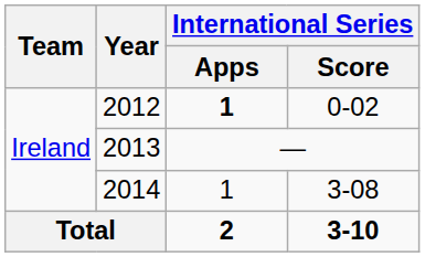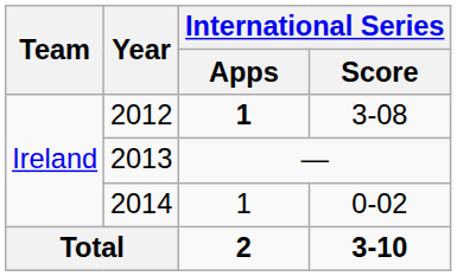2012 | International Series / Score: 0-02 -> 3-08
2014 | International Series / Score: 3-08 -> 0-02
